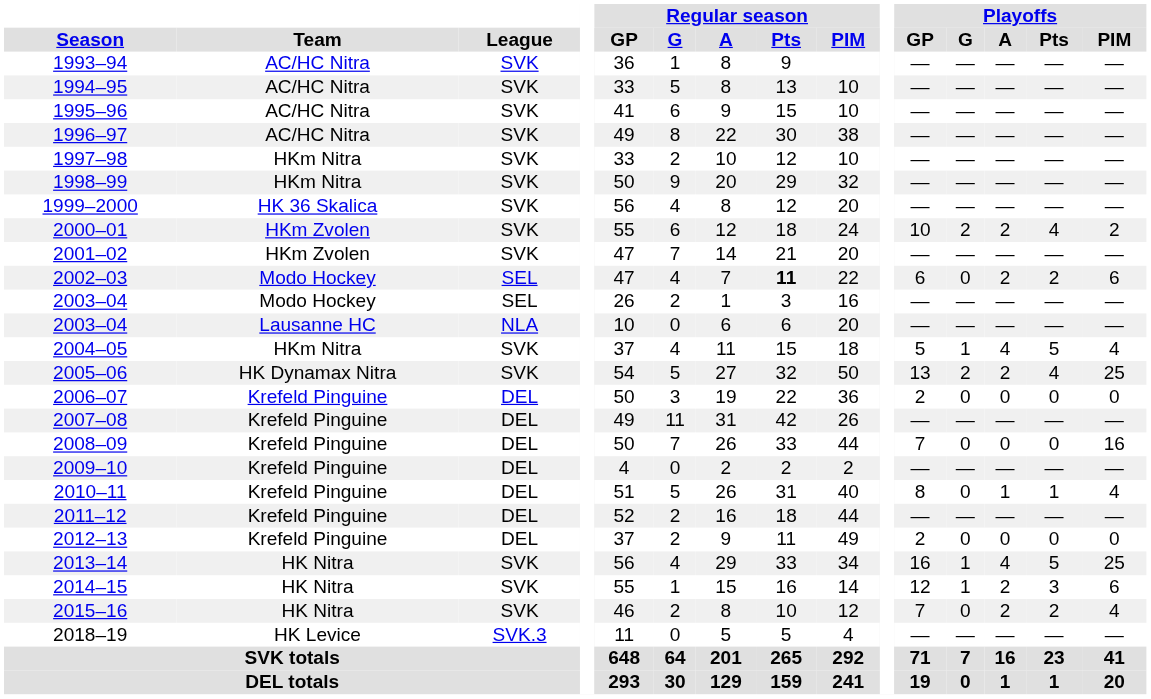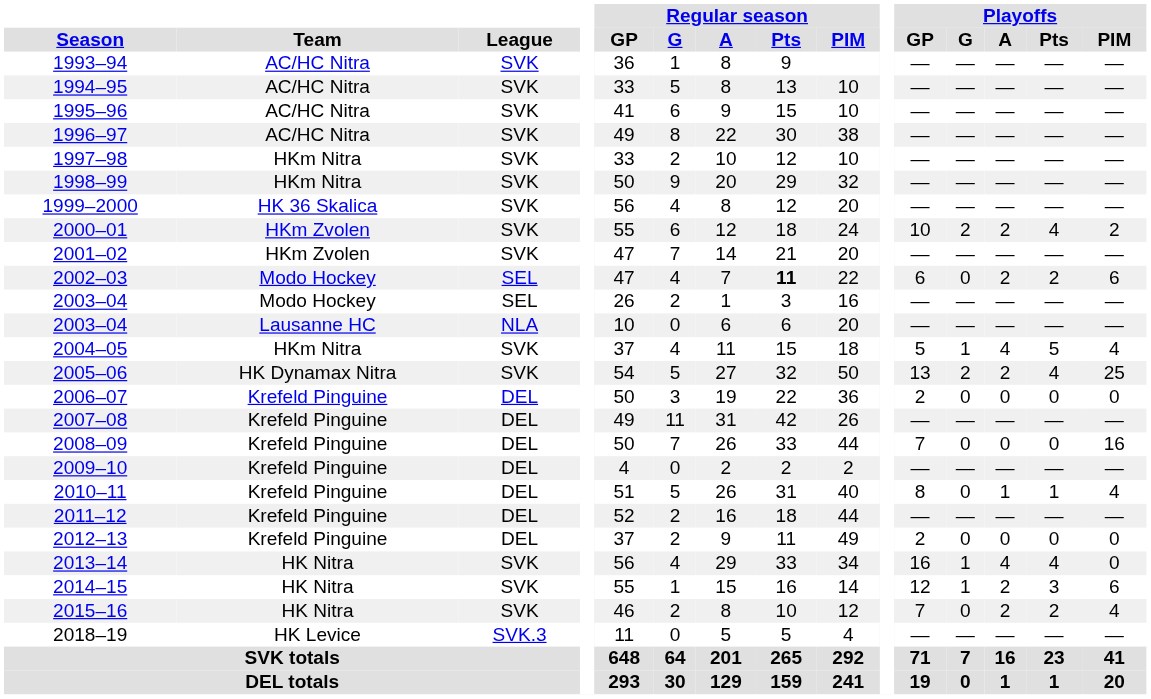2013–14 | Playoffs / Pts: 5 -> 4
2013–14 | Playoffs / PIM: 25 -> 0
